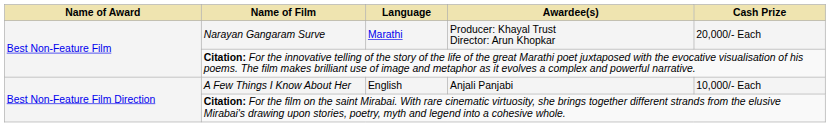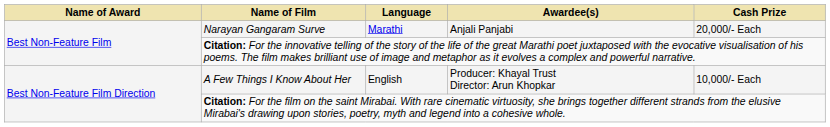Narayan Gangaram Surve | Awardee(s): Producer: Khayal Trust Director: Arun Khopkar -> Anjali Panjabi
A Few Things I Know About Her | Awardee(s): Anjali Panjabi -> Producer: Khayal Trust Director: Arun Khopkar
